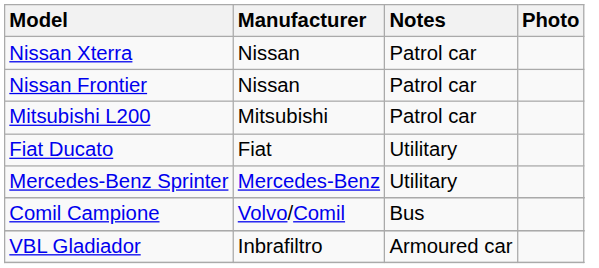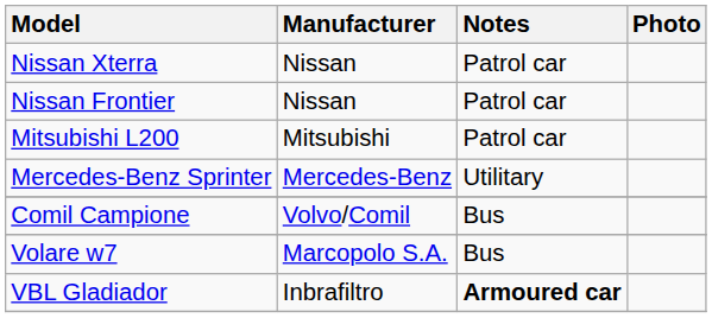- row: Fiat Ducato | Fiat | Utilitary
+ row: Volare w7 | Marcopolo S.A. | Bus
VBL Gladiador | Notes: normal -> bold
